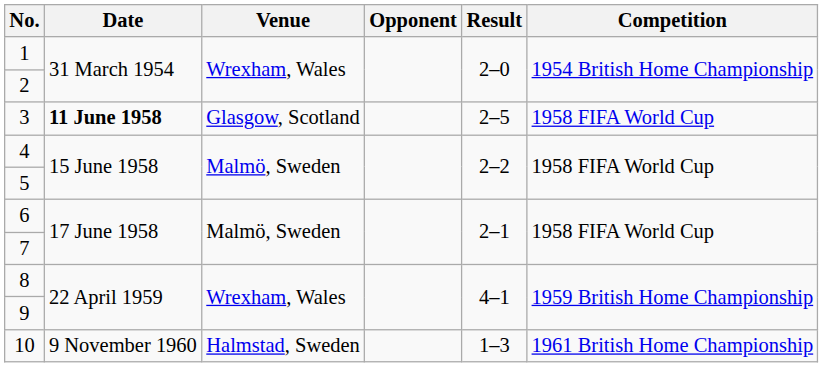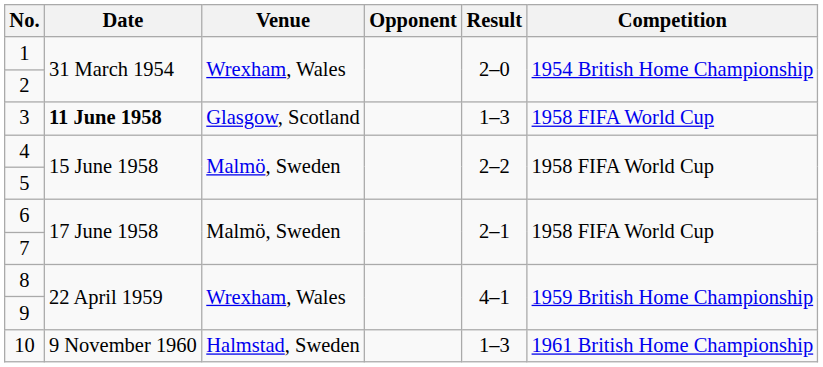3 | Result: 2–5 -> 1–3
